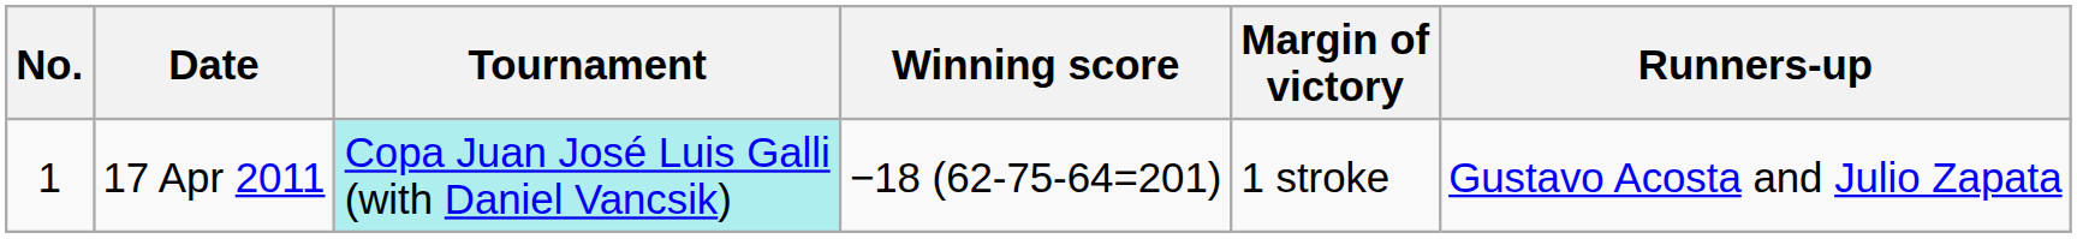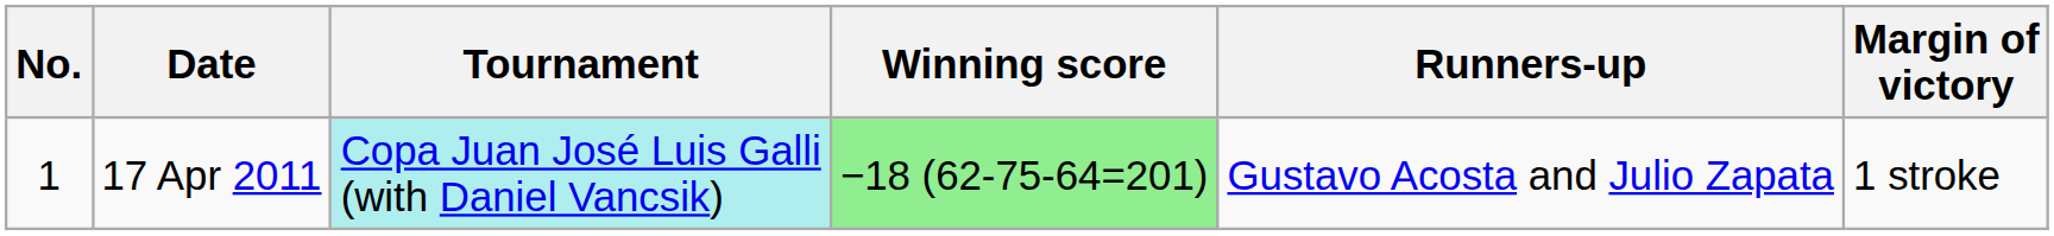columns swapped: Margin of victory <-> Runners-up
17 Apr 2011 | Winning score: no background -> lightgreen background
